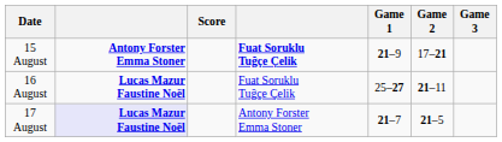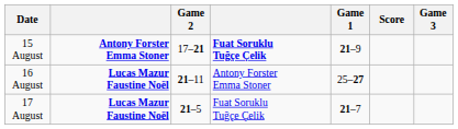columns swapped: Score <-> Game 2
16 August | column 4: Fuat Soruklu Tuğçe Çelik -> Antony Forster Emma Stoner
17 August | column 2: lavender background -> no background
17 August | column 4: Antony Forster Emma Stoner -> Fuat Soruklu Tuğçe Çelik
